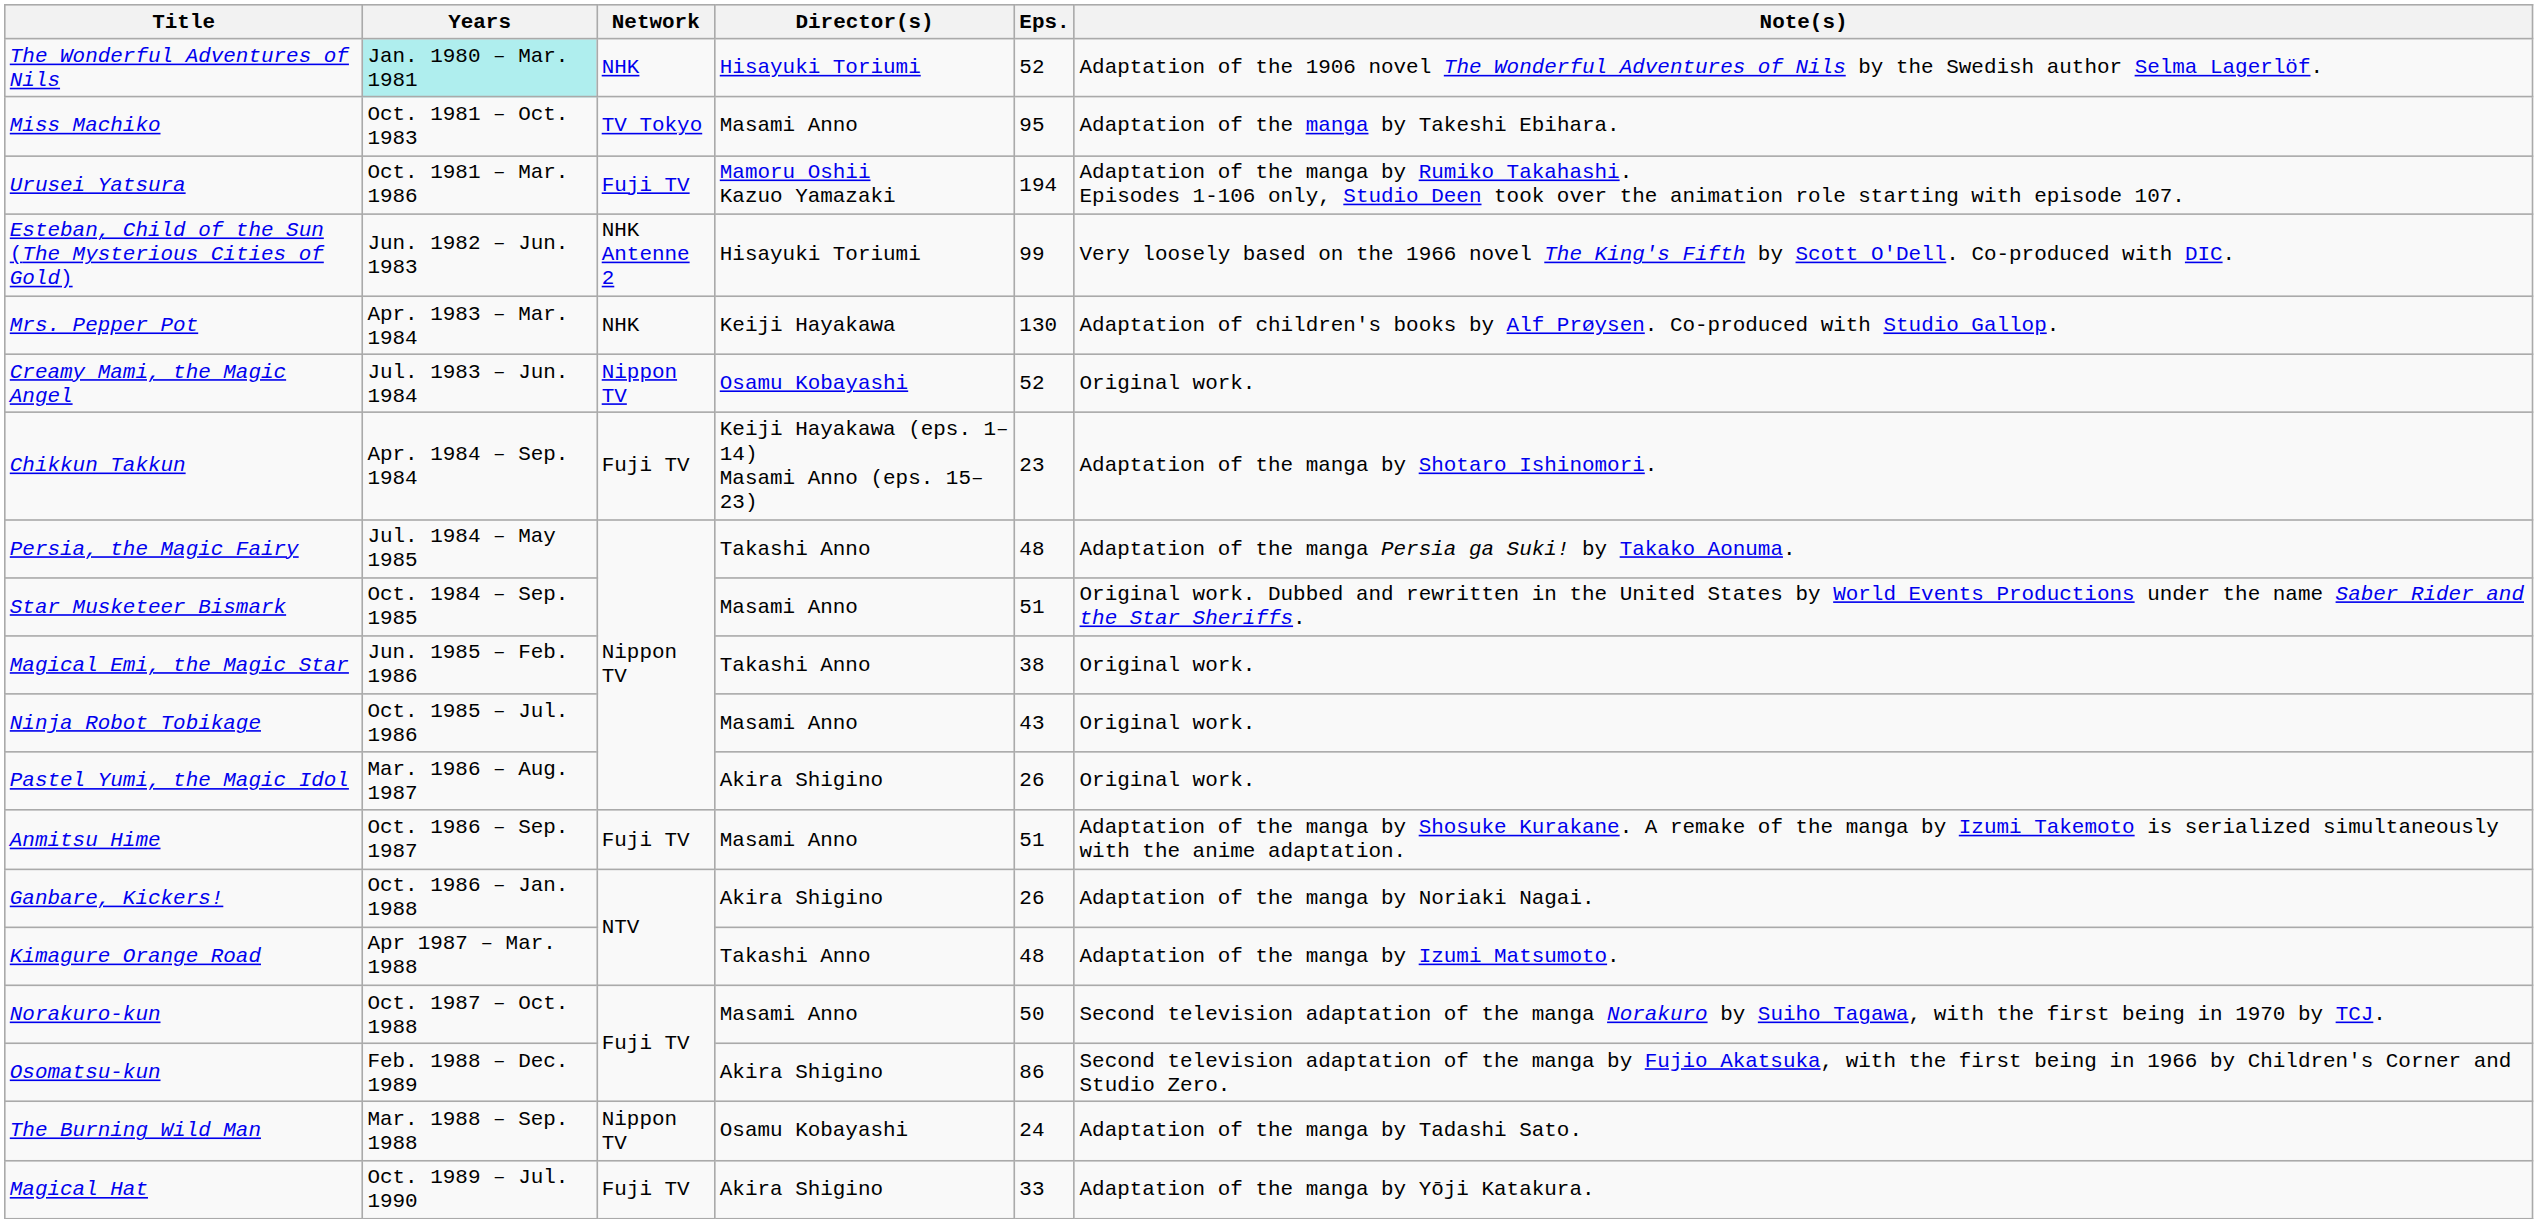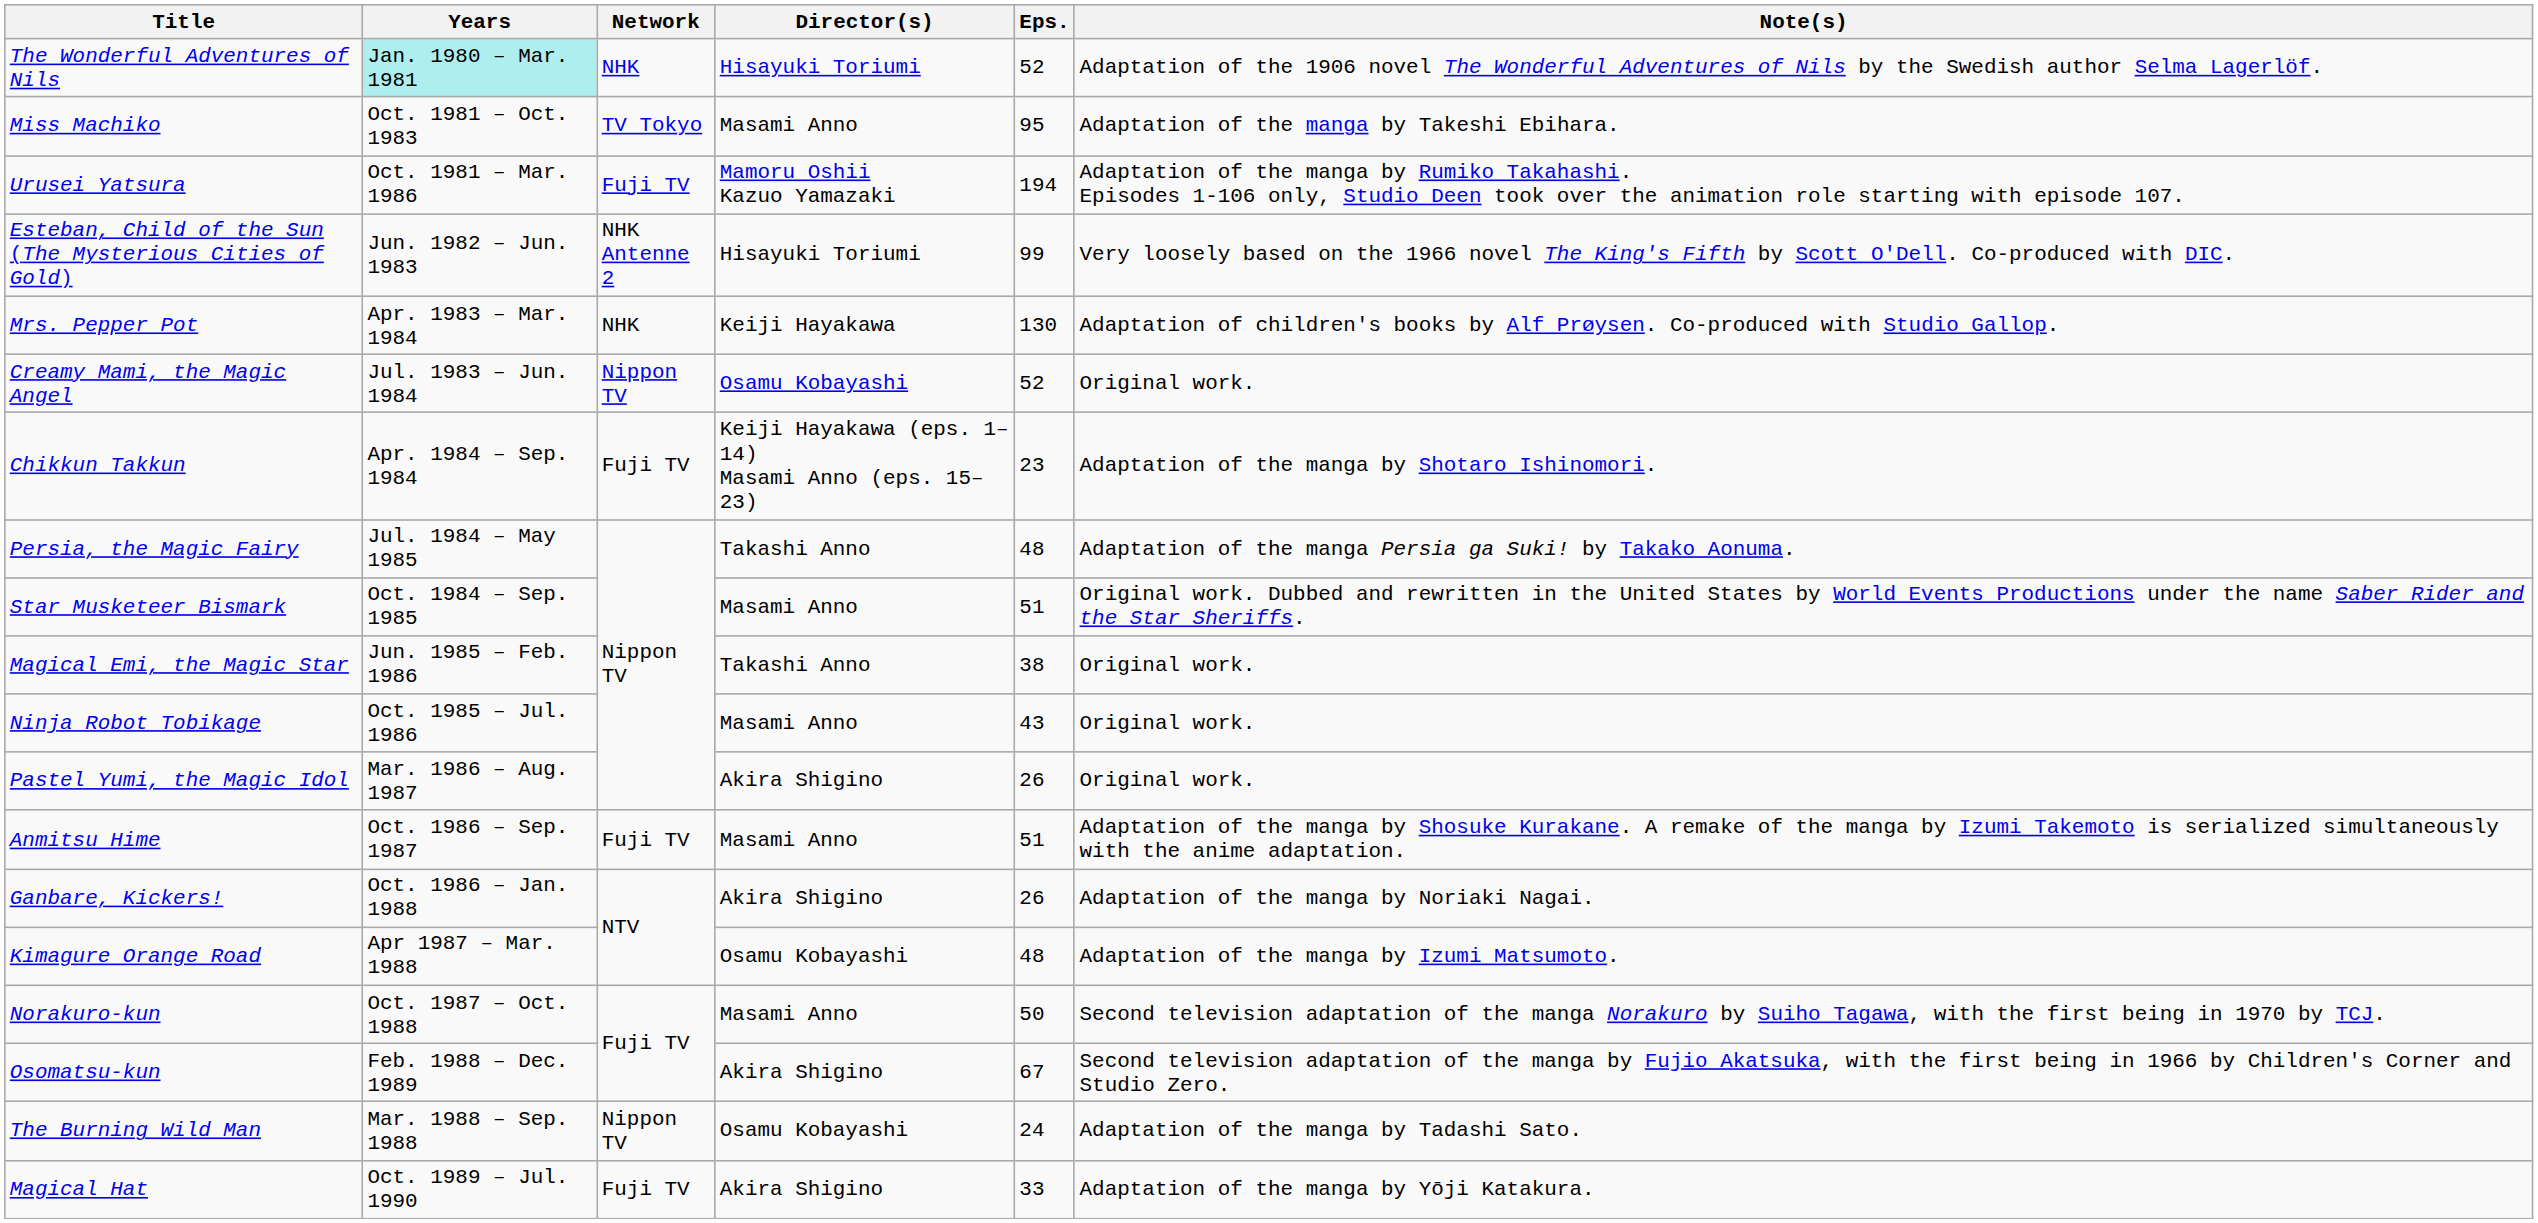Kimagure Orange Road | Director(s): Takashi Anno -> Osamu Kobayashi
Osomatsu-kun | Eps.: 86 -> 67
